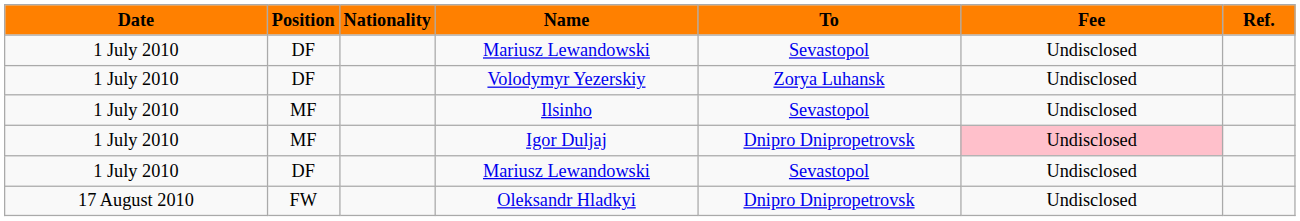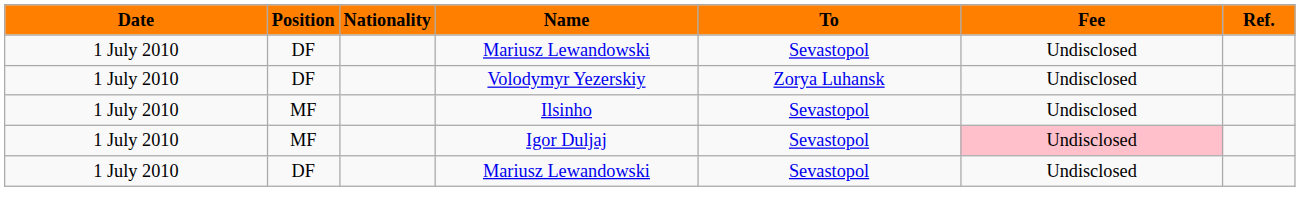Igor Duljaj | To: Dnipro Dnipropetrovsk -> Sevastopol
- row: 17 August 2010 | FW | Oleksandr Hladkyi | Dnipro Dnipropetrovsk | Undisclosed
